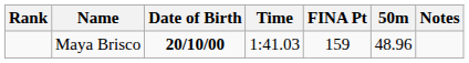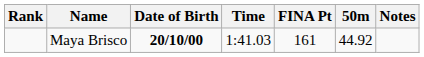Maya Brisco | FINA Pt: 159 -> 161
Maya Brisco | 50m: 48.96 -> 44.92
